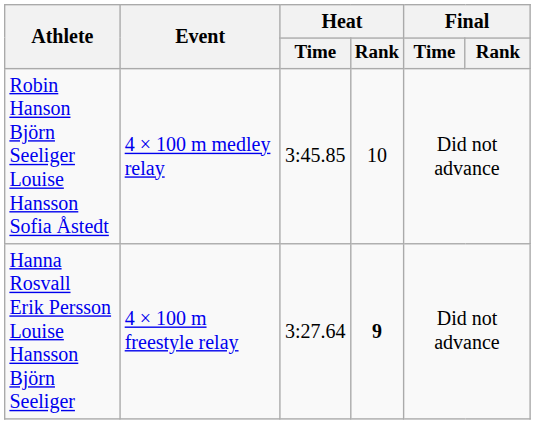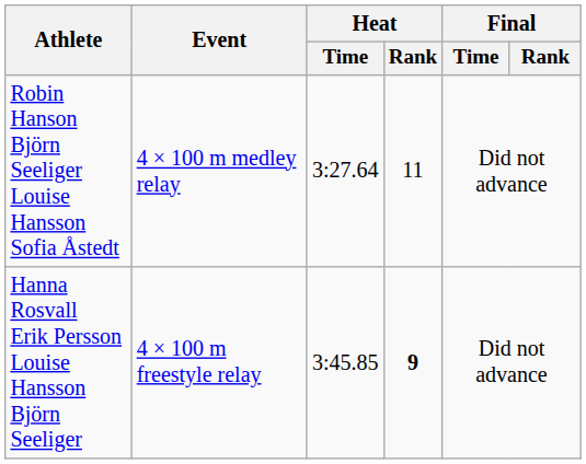Robin Hanson Björn Seeliger Louise Hansson Sofia Åstedt | Heat / Time: 3:45.85 -> 3:27.64
Robin Hanson Björn Seeliger Louise Hansson Sofia Åstedt | Heat / Rank: 10 -> 11
Hanna Rosvall Erik Persson Louise Hansson Björn Seeliger | Heat / Time: 3:27.64 -> 3:45.85
